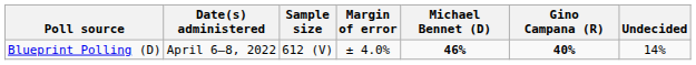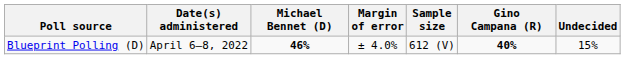columns swapped: Sample size <-> Michael Bennet (D)
Blueprint Polling (D) | Undecided: 14% -> 15%
